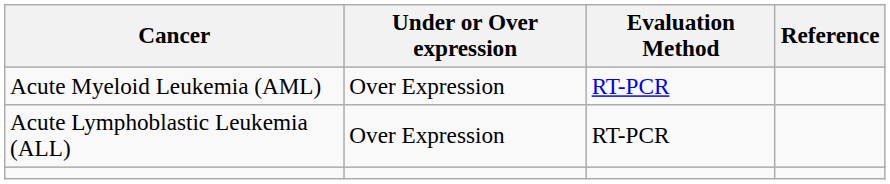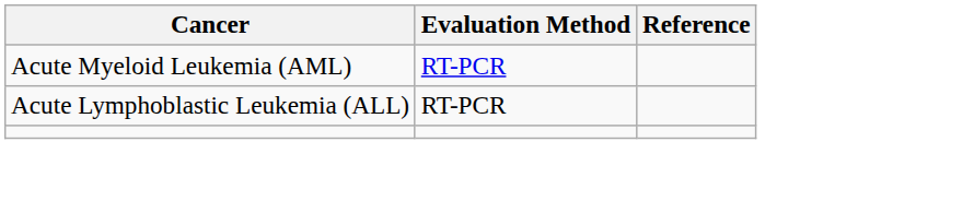- column: Under or Over expression | Over Expression | Over Expression
